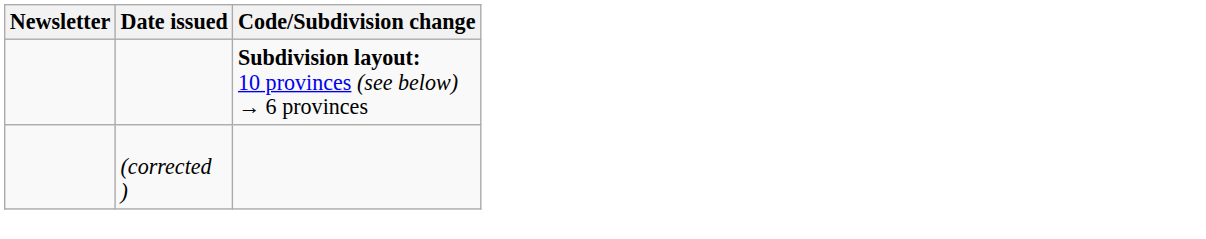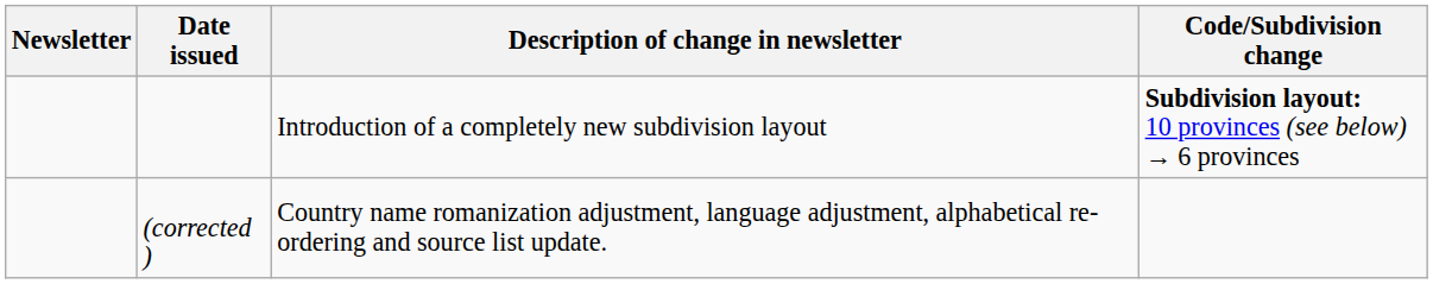+ column: Description of change in newsletter | Introduction of a completely new subdivision layout | Country name romanization adjustment, language adjustment, alphabetical re-ordering and source list update.
